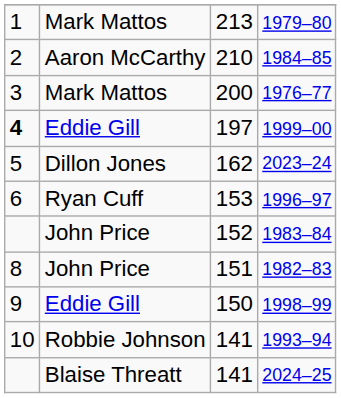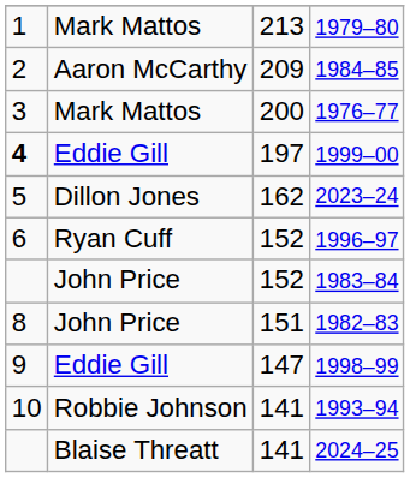1984–85 | column 3: 210 -> 209
1996–97 | column 3: 153 -> 152
1998–99 | column 3: 150 -> 147
